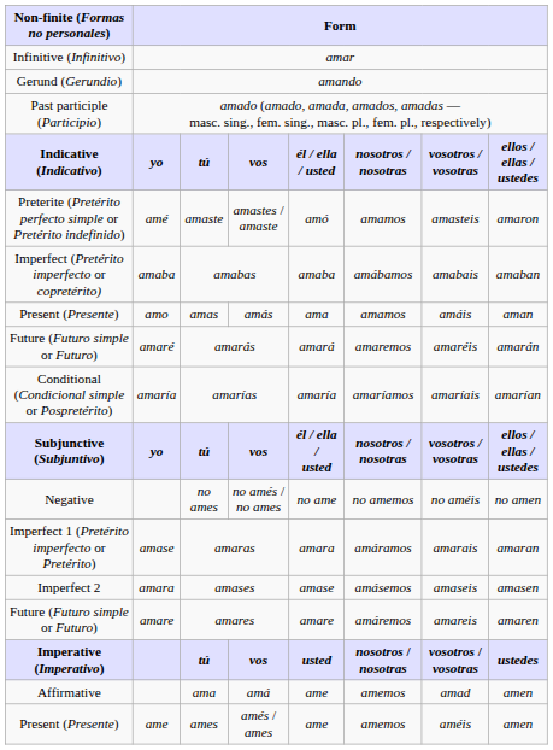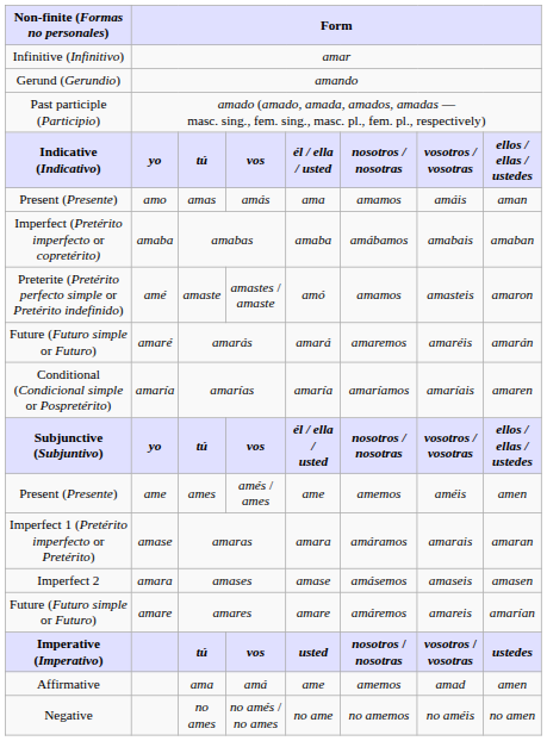rows swapped: amas <-> amaste
amarías | column 8: amarían -> amaren
rows swapped: ames <-> no ames
amares | column 8: amaren -> amarían
